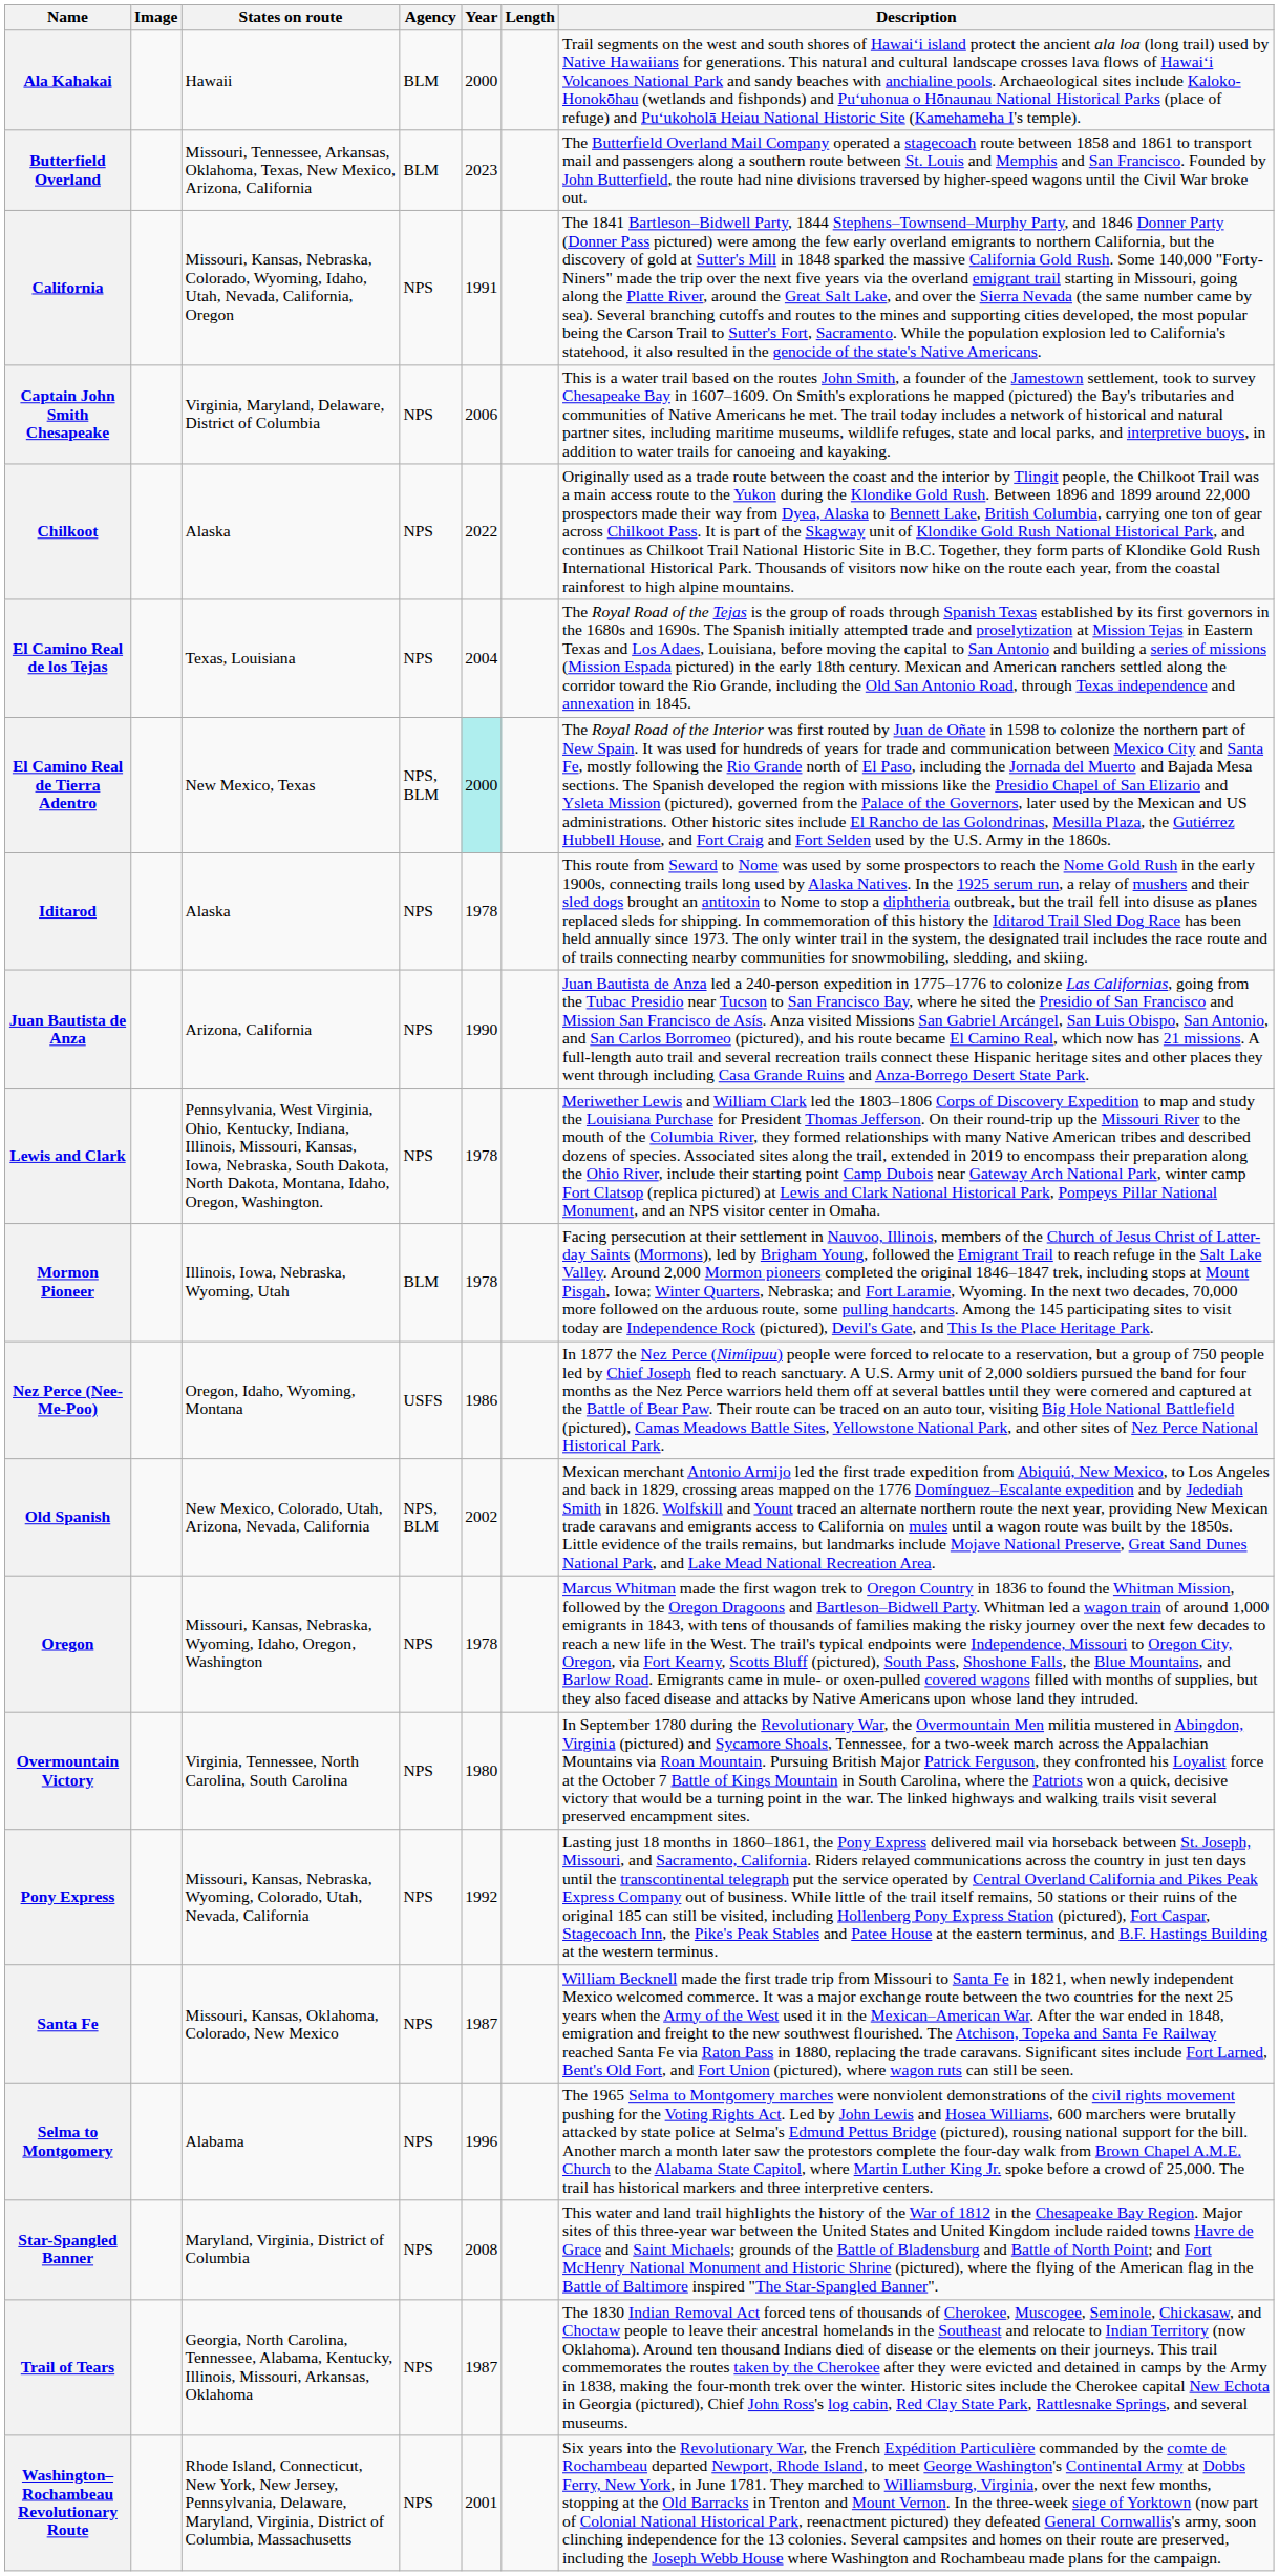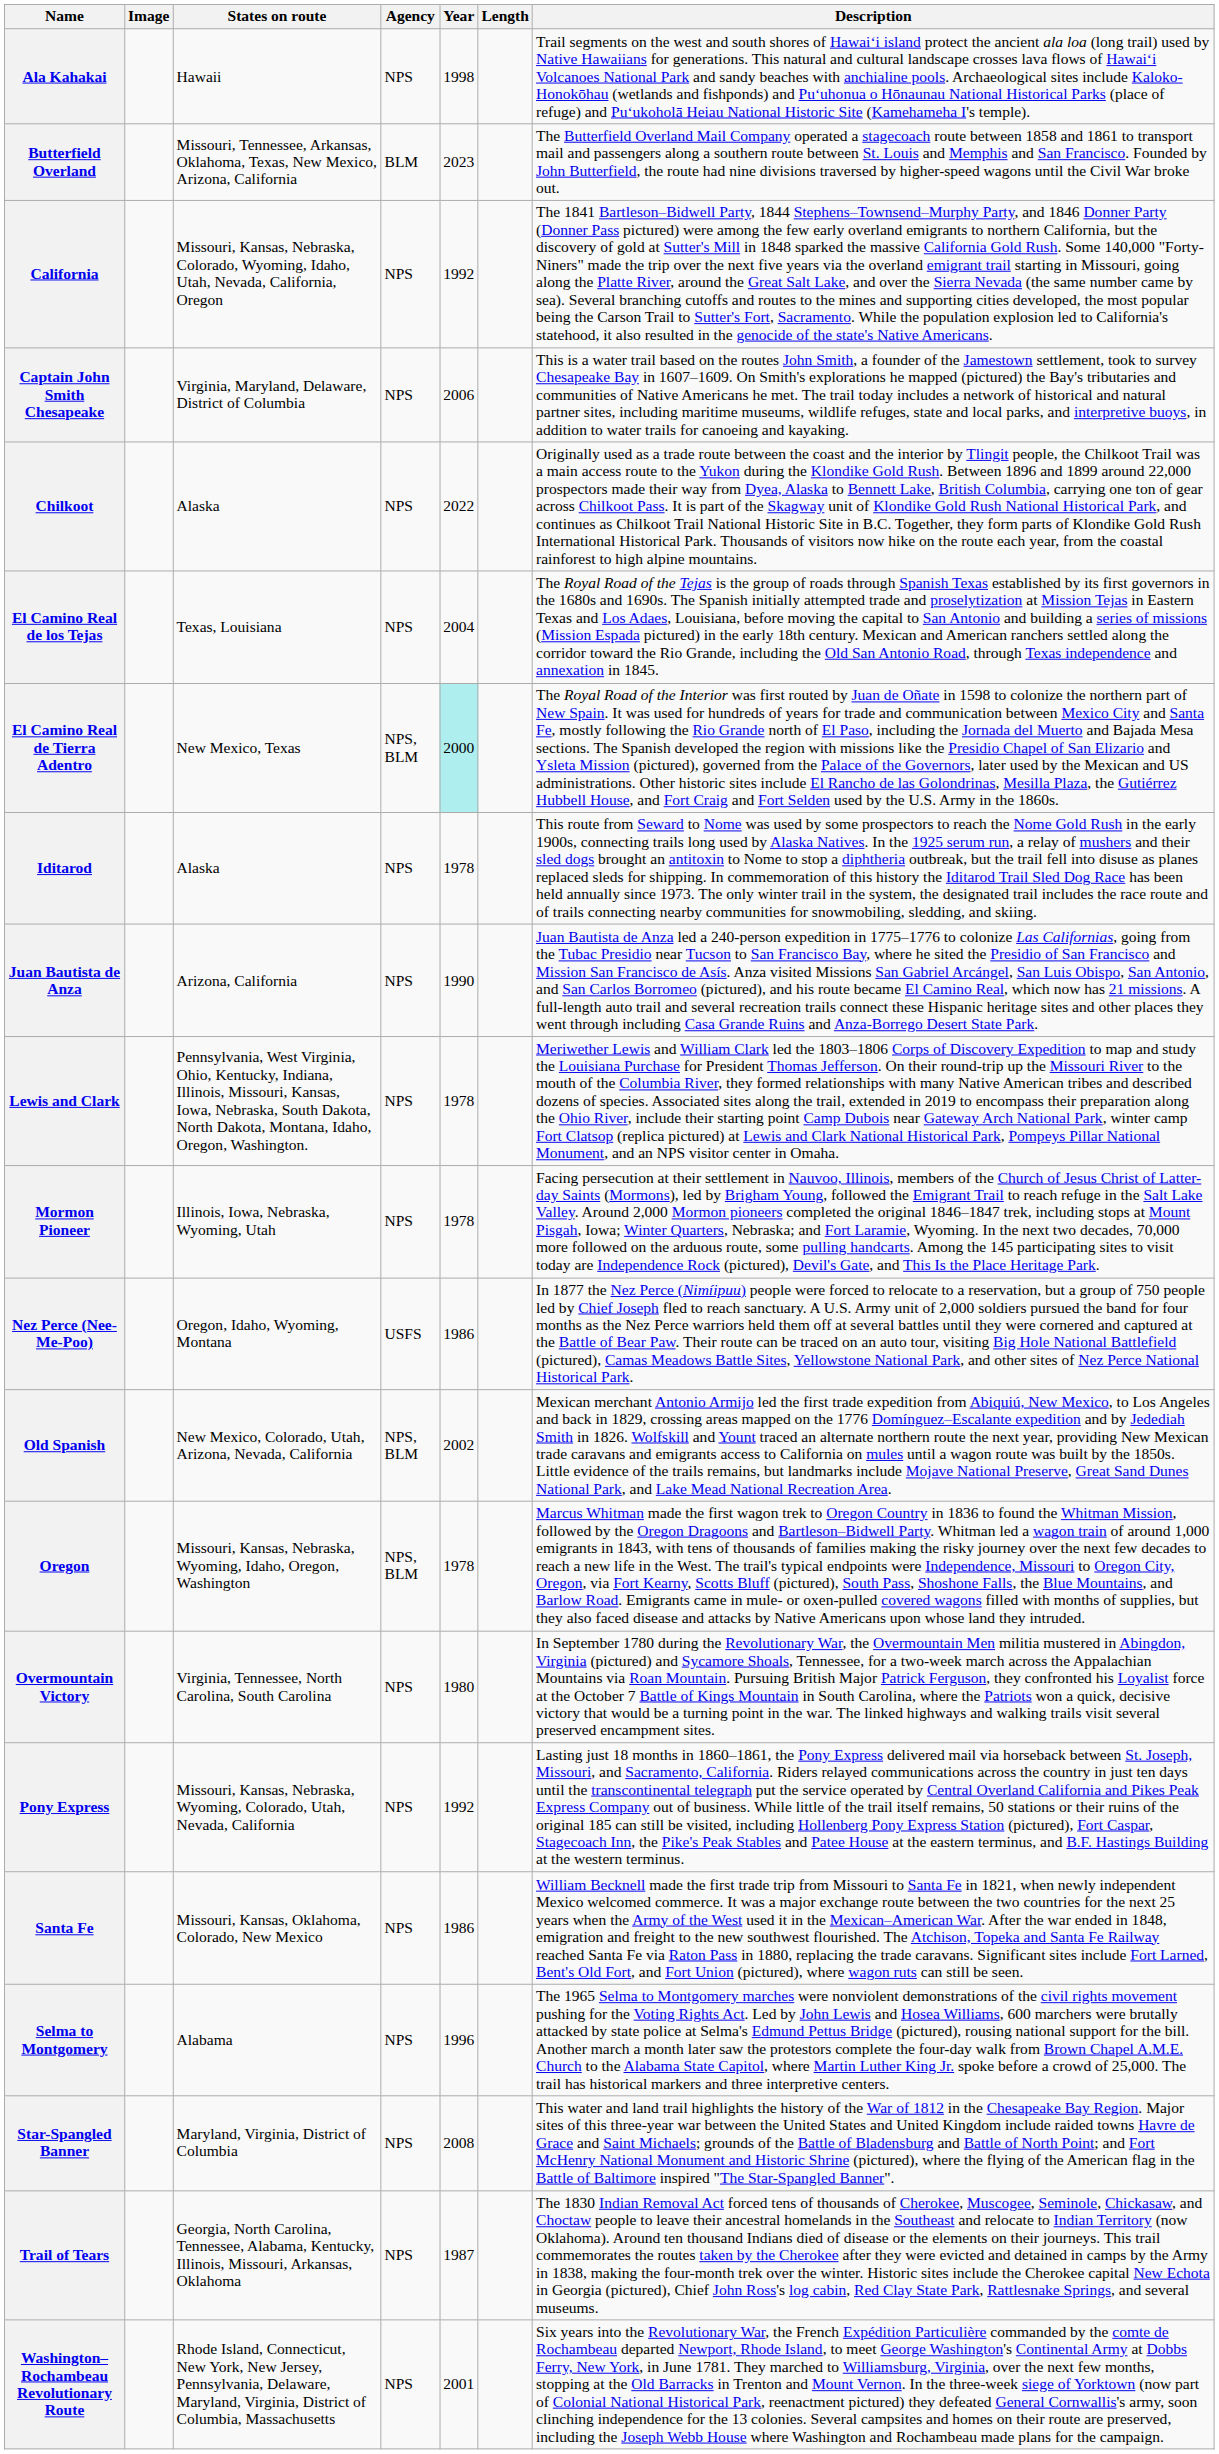Ala Kahakai | Agency: BLM -> NPS
Ala Kahakai | Year: 2000 -> 1998
California | Year: 1991 -> 1992
Mormon Pioneer | Agency: BLM -> NPS
Oregon | Agency: NPS -> NPS, BLM
Santa Fe | Year: 1987 -> 1986
